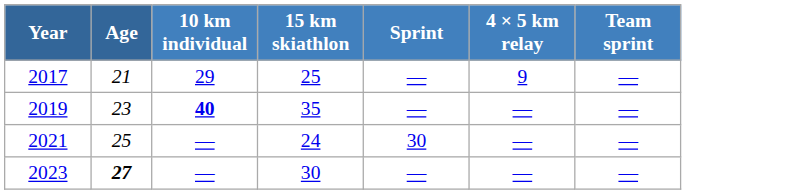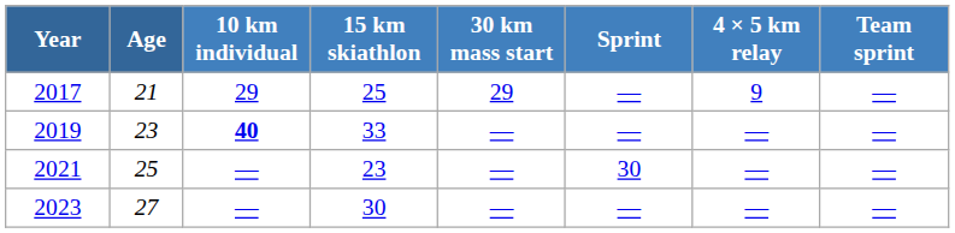+ column: 30 km mass start | 29 | — | — | —
2019 | 15 km skiathlon: 35 -> 33
2021 | 15 km skiathlon: 24 -> 23
2023 | Age: bold -> normal
